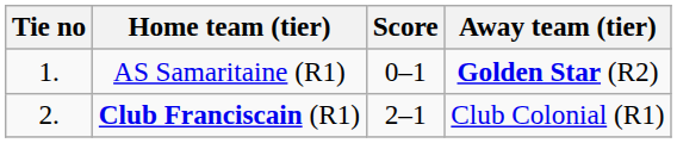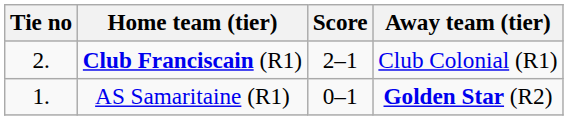rows swapped: AS Samaritaine (R1) <-> Club Franciscain (R1)
